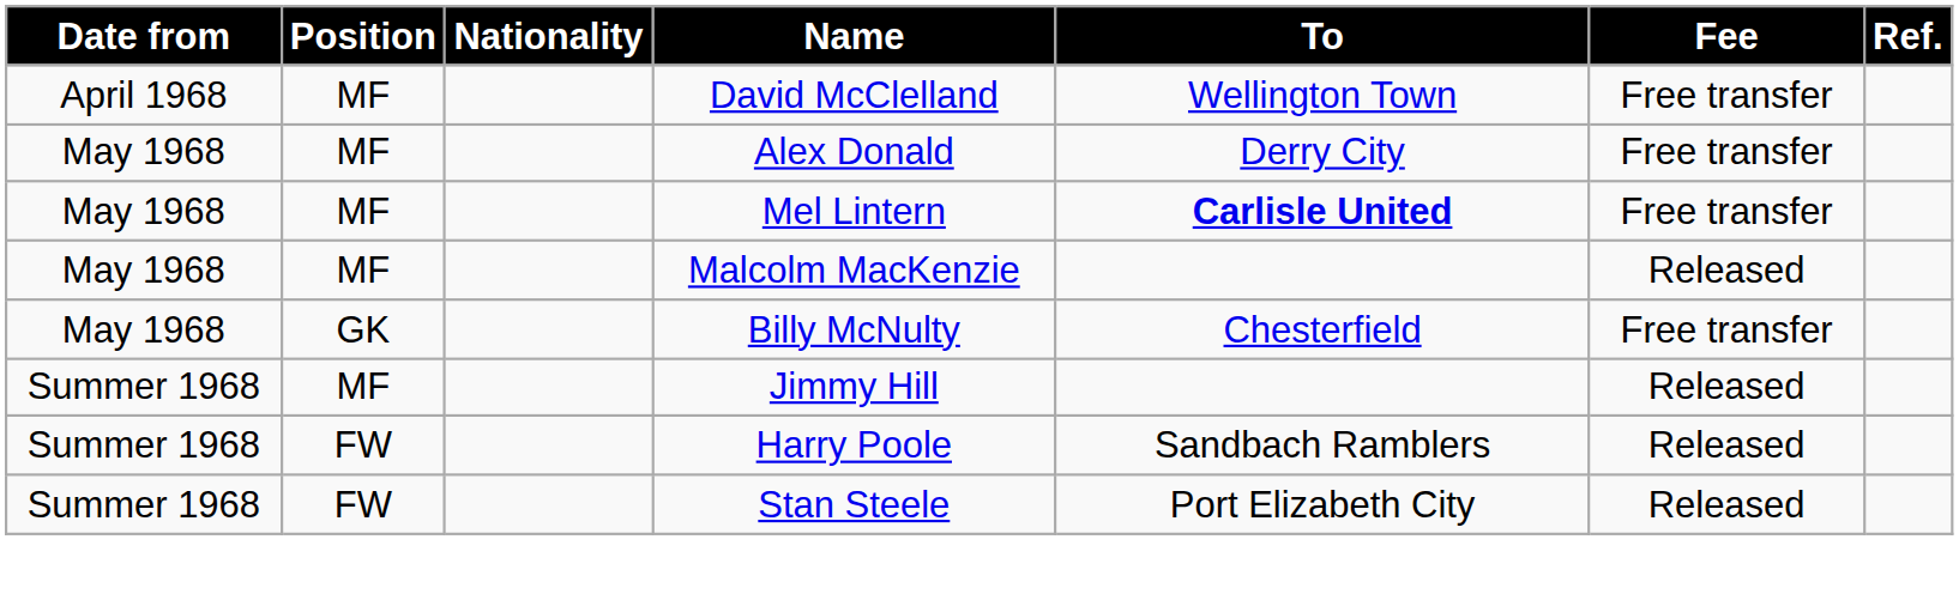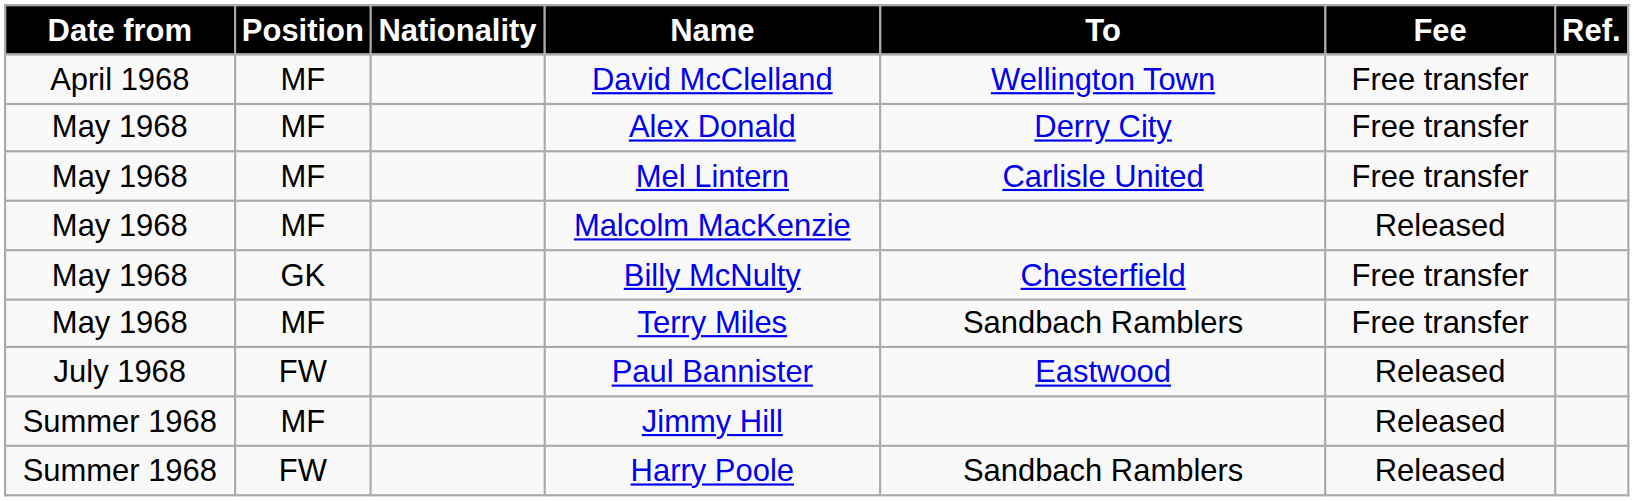Mel Lintern | To: bold -> normal
+ row: May 1968 | MF | Terry Miles | Sandbach Ramblers | Free transfer
+ row: July 1968 | FW | Paul Bannister | Eastwood | Released
- row: Summer 1968 | FW | Stan Steele | Port Elizabeth City | Released
